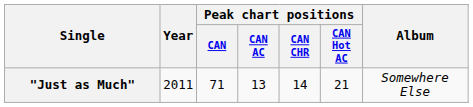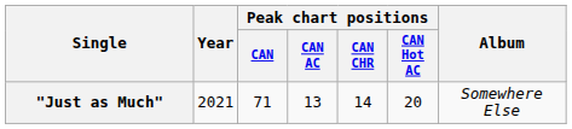"Just as Much" | Year: 2011 -> 2021
"Just as Much" | Peak chart positions / CAN Hot AC: 21 -> 20
